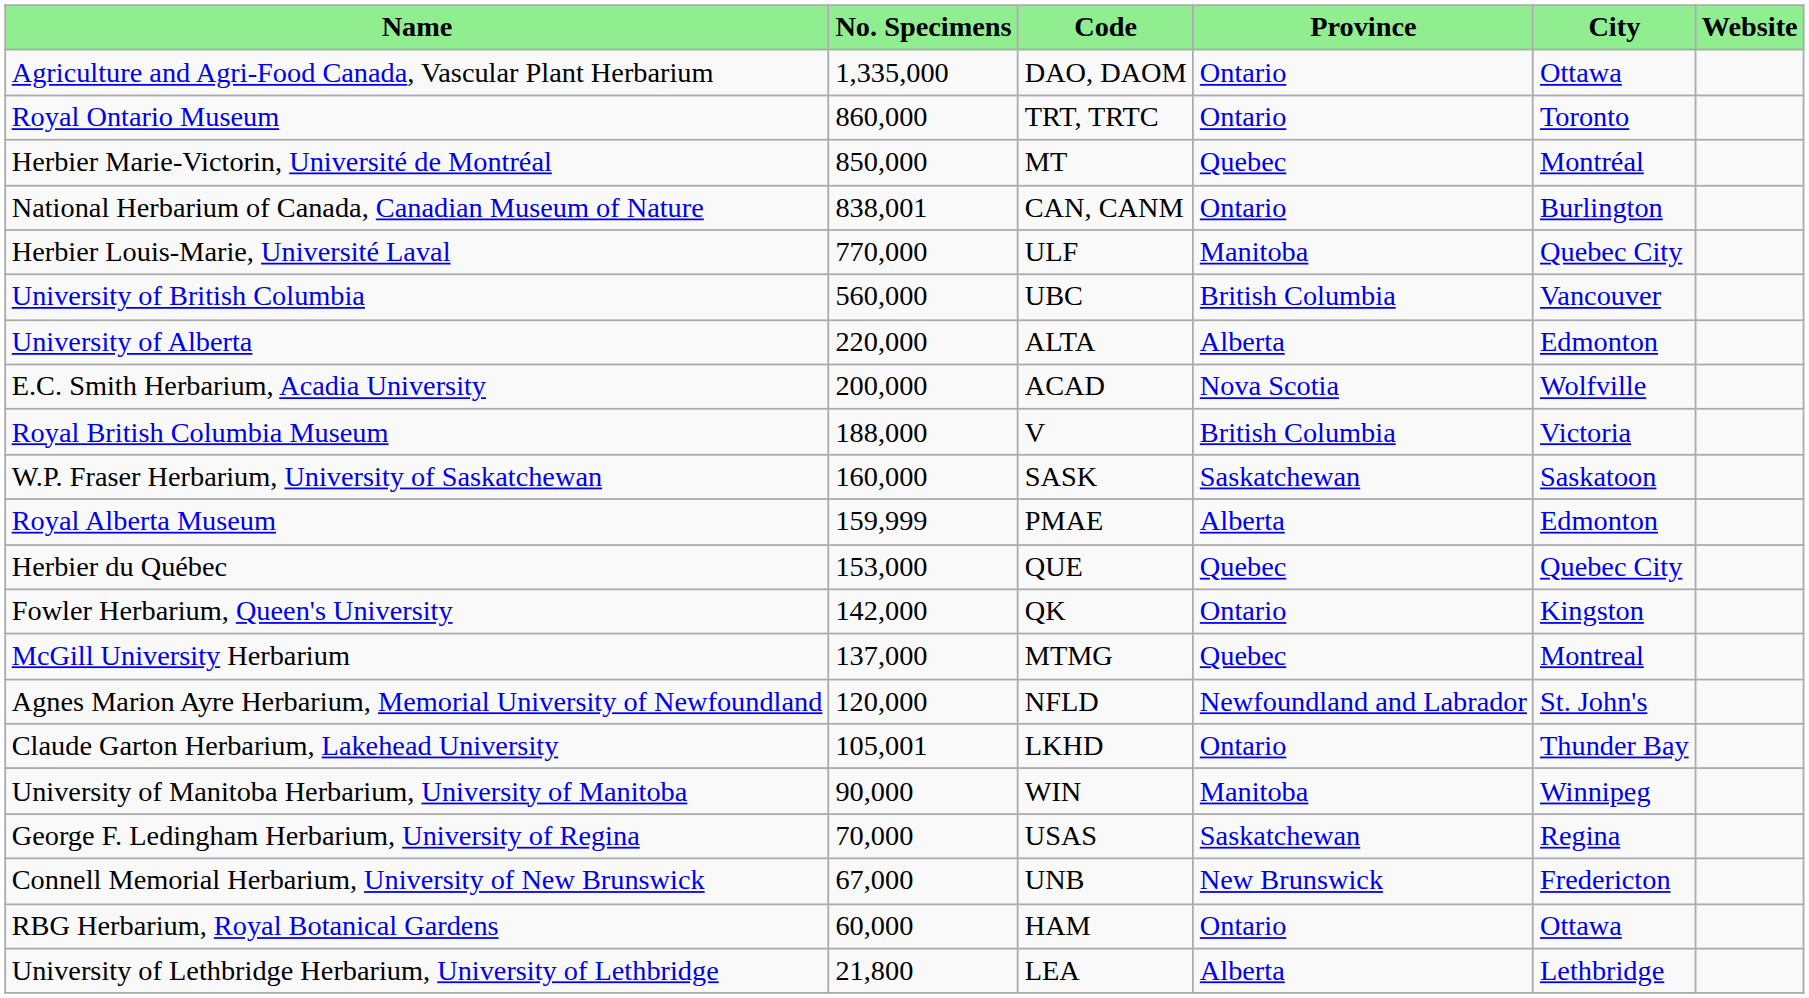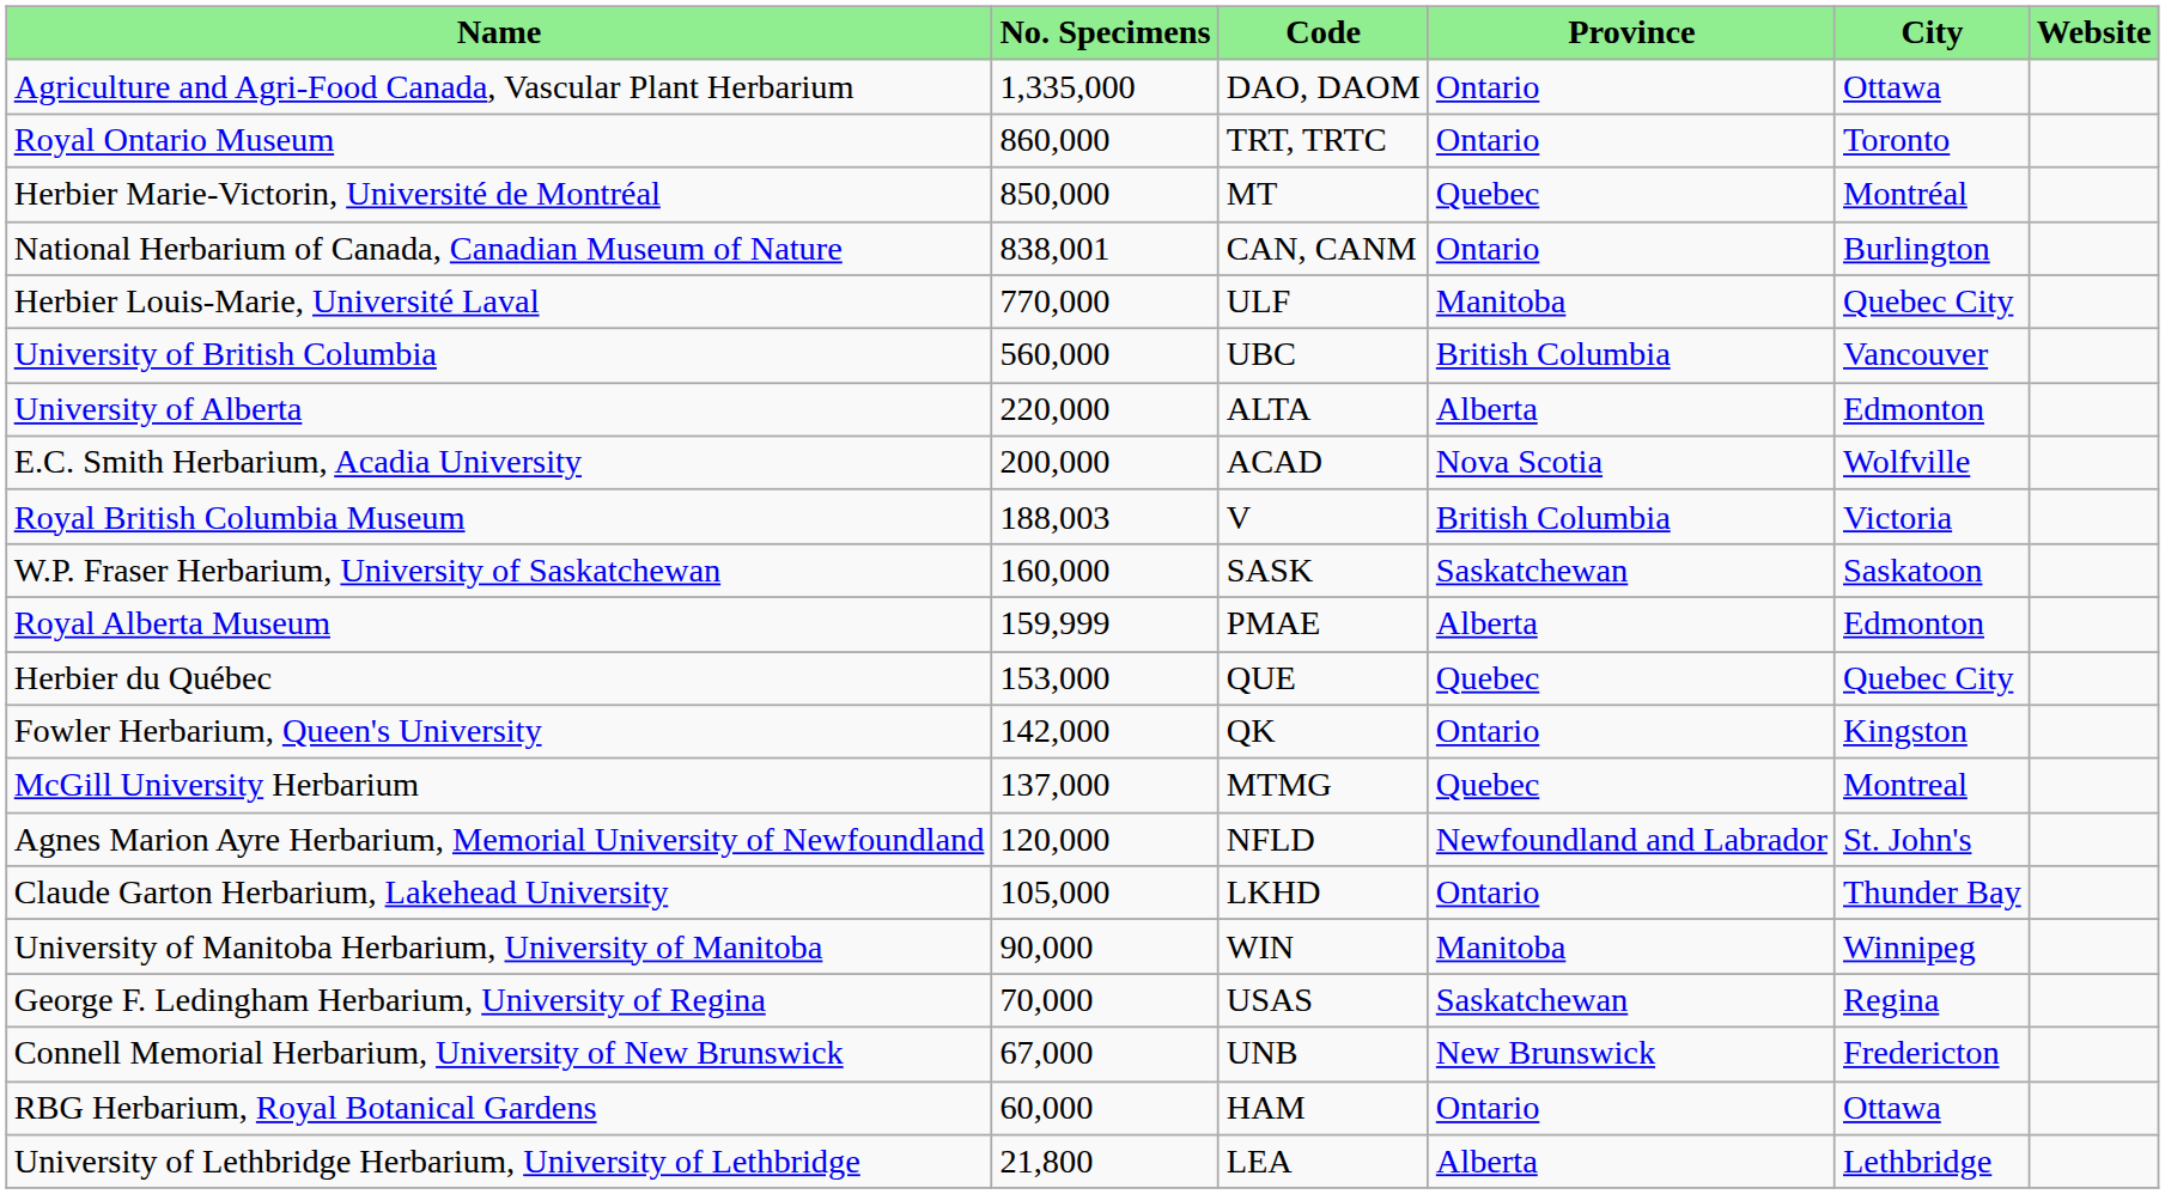Royal British Columbia Museum | No. Specimens: 188,000 -> 188,003
Claude Garton Herbarium, Lakehead University | No. Specimens: 105,001 -> 105,000
